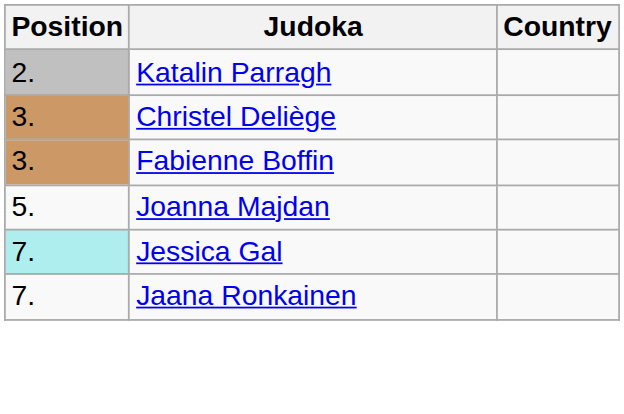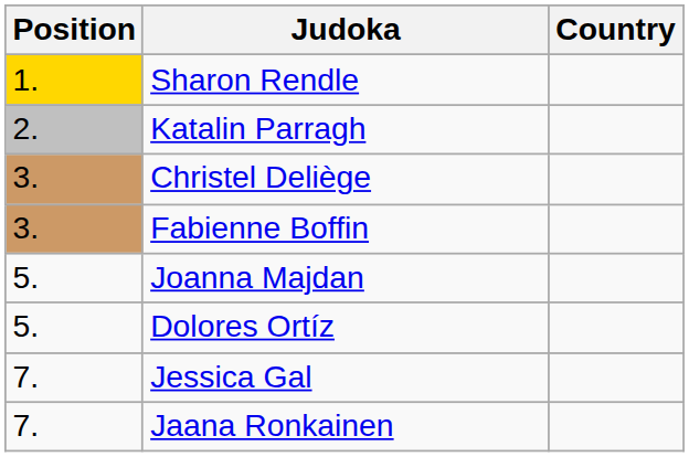+ row: 1. | Sharon Rendle
+ row: 5. | Dolores Ortíz
Jessica Gal | Position: paleturquoise background -> no background
